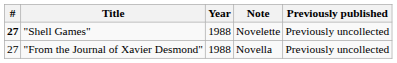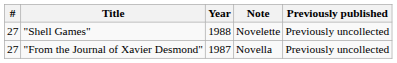"Shell Games" | #: bold -> normal
"From the Journal of Xavier Desmond" | Year: 1988 -> 1987
